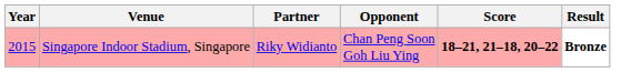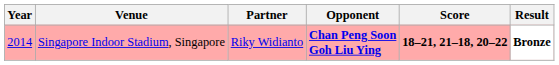Singapore Indoor Stadium, Singapore | Year: 2015 -> 2014
Singapore Indoor Stadium, Singapore | Opponent: normal -> bold
